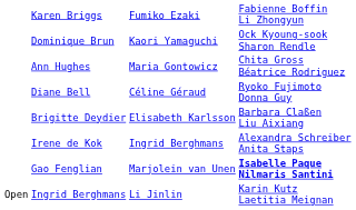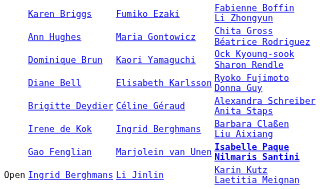rows swapped: Dominique Brun <-> Ann Hughes
Diane Bell | column 3: Céline Géraud -> Elisabeth Karlsson
Brigitte Deydier | column 3: Elisabeth Karlsson -> Céline Géraud
Brigitte Deydier | column 4: Barbara Claßen Liu Aixiang -> Alexandra Schreiber Anita Staps
Irene de Kok | column 4: Alexandra Schreiber Anita Staps -> Barbara Claßen Liu Aixiang
